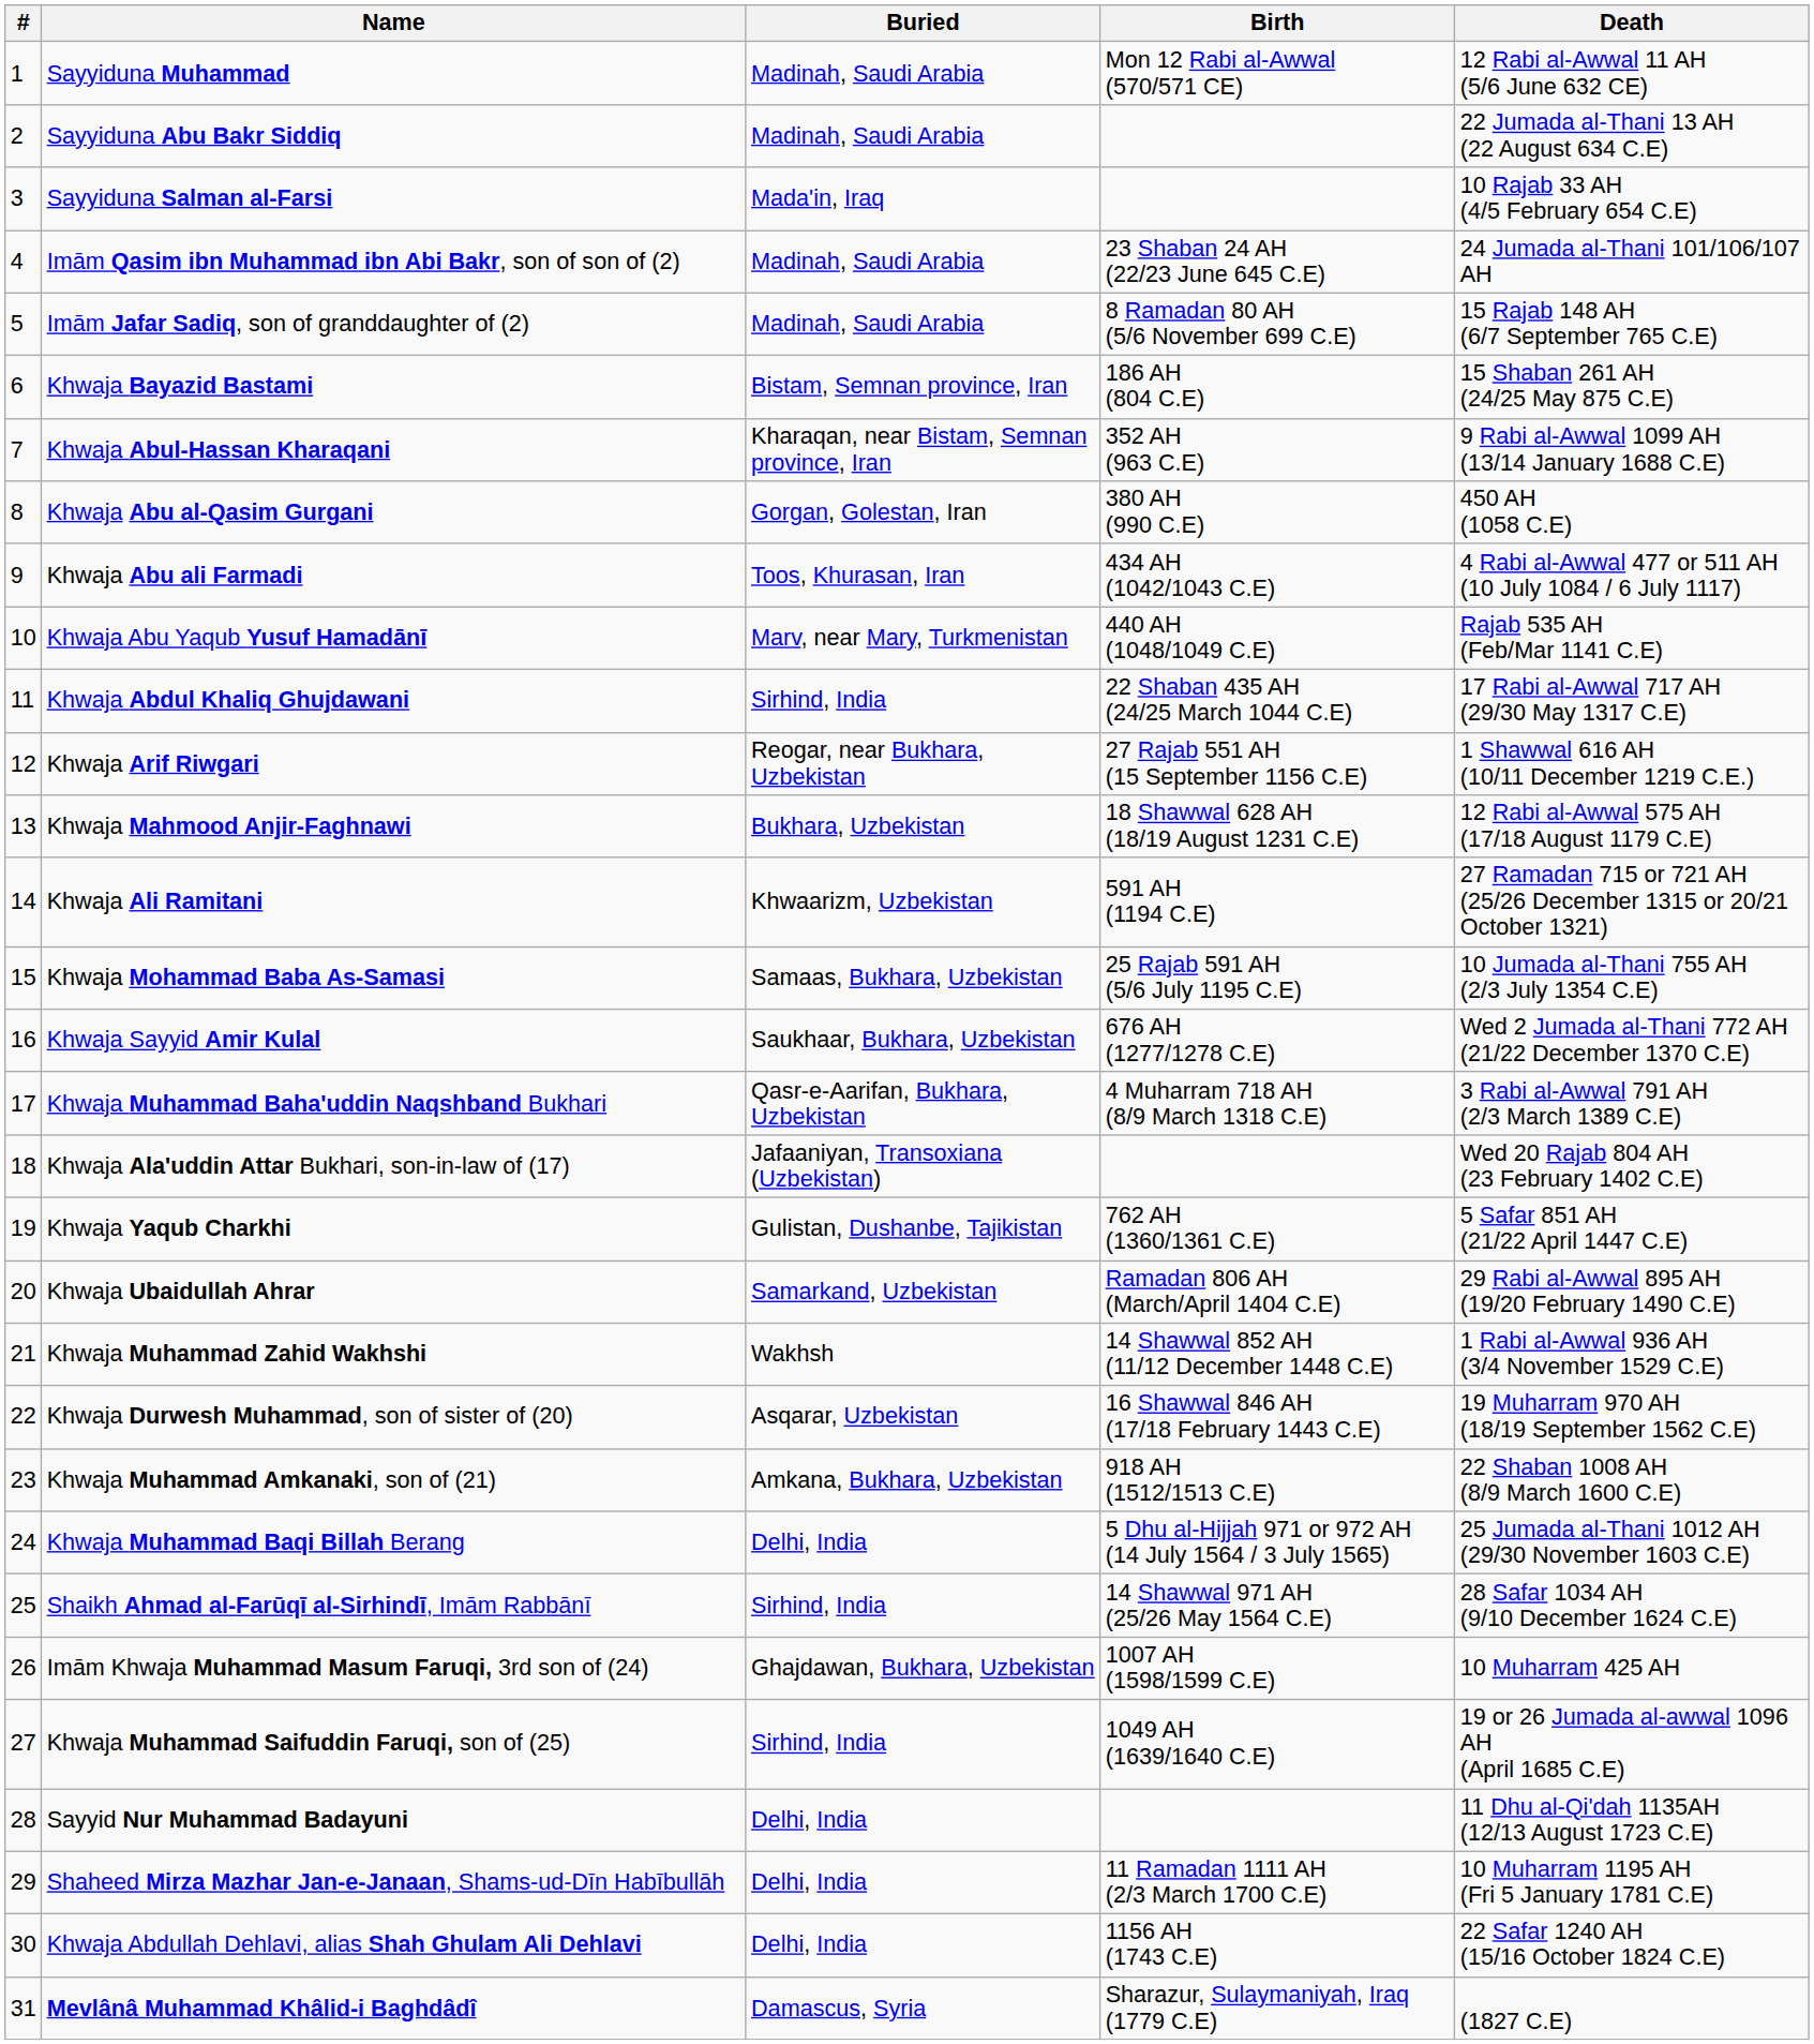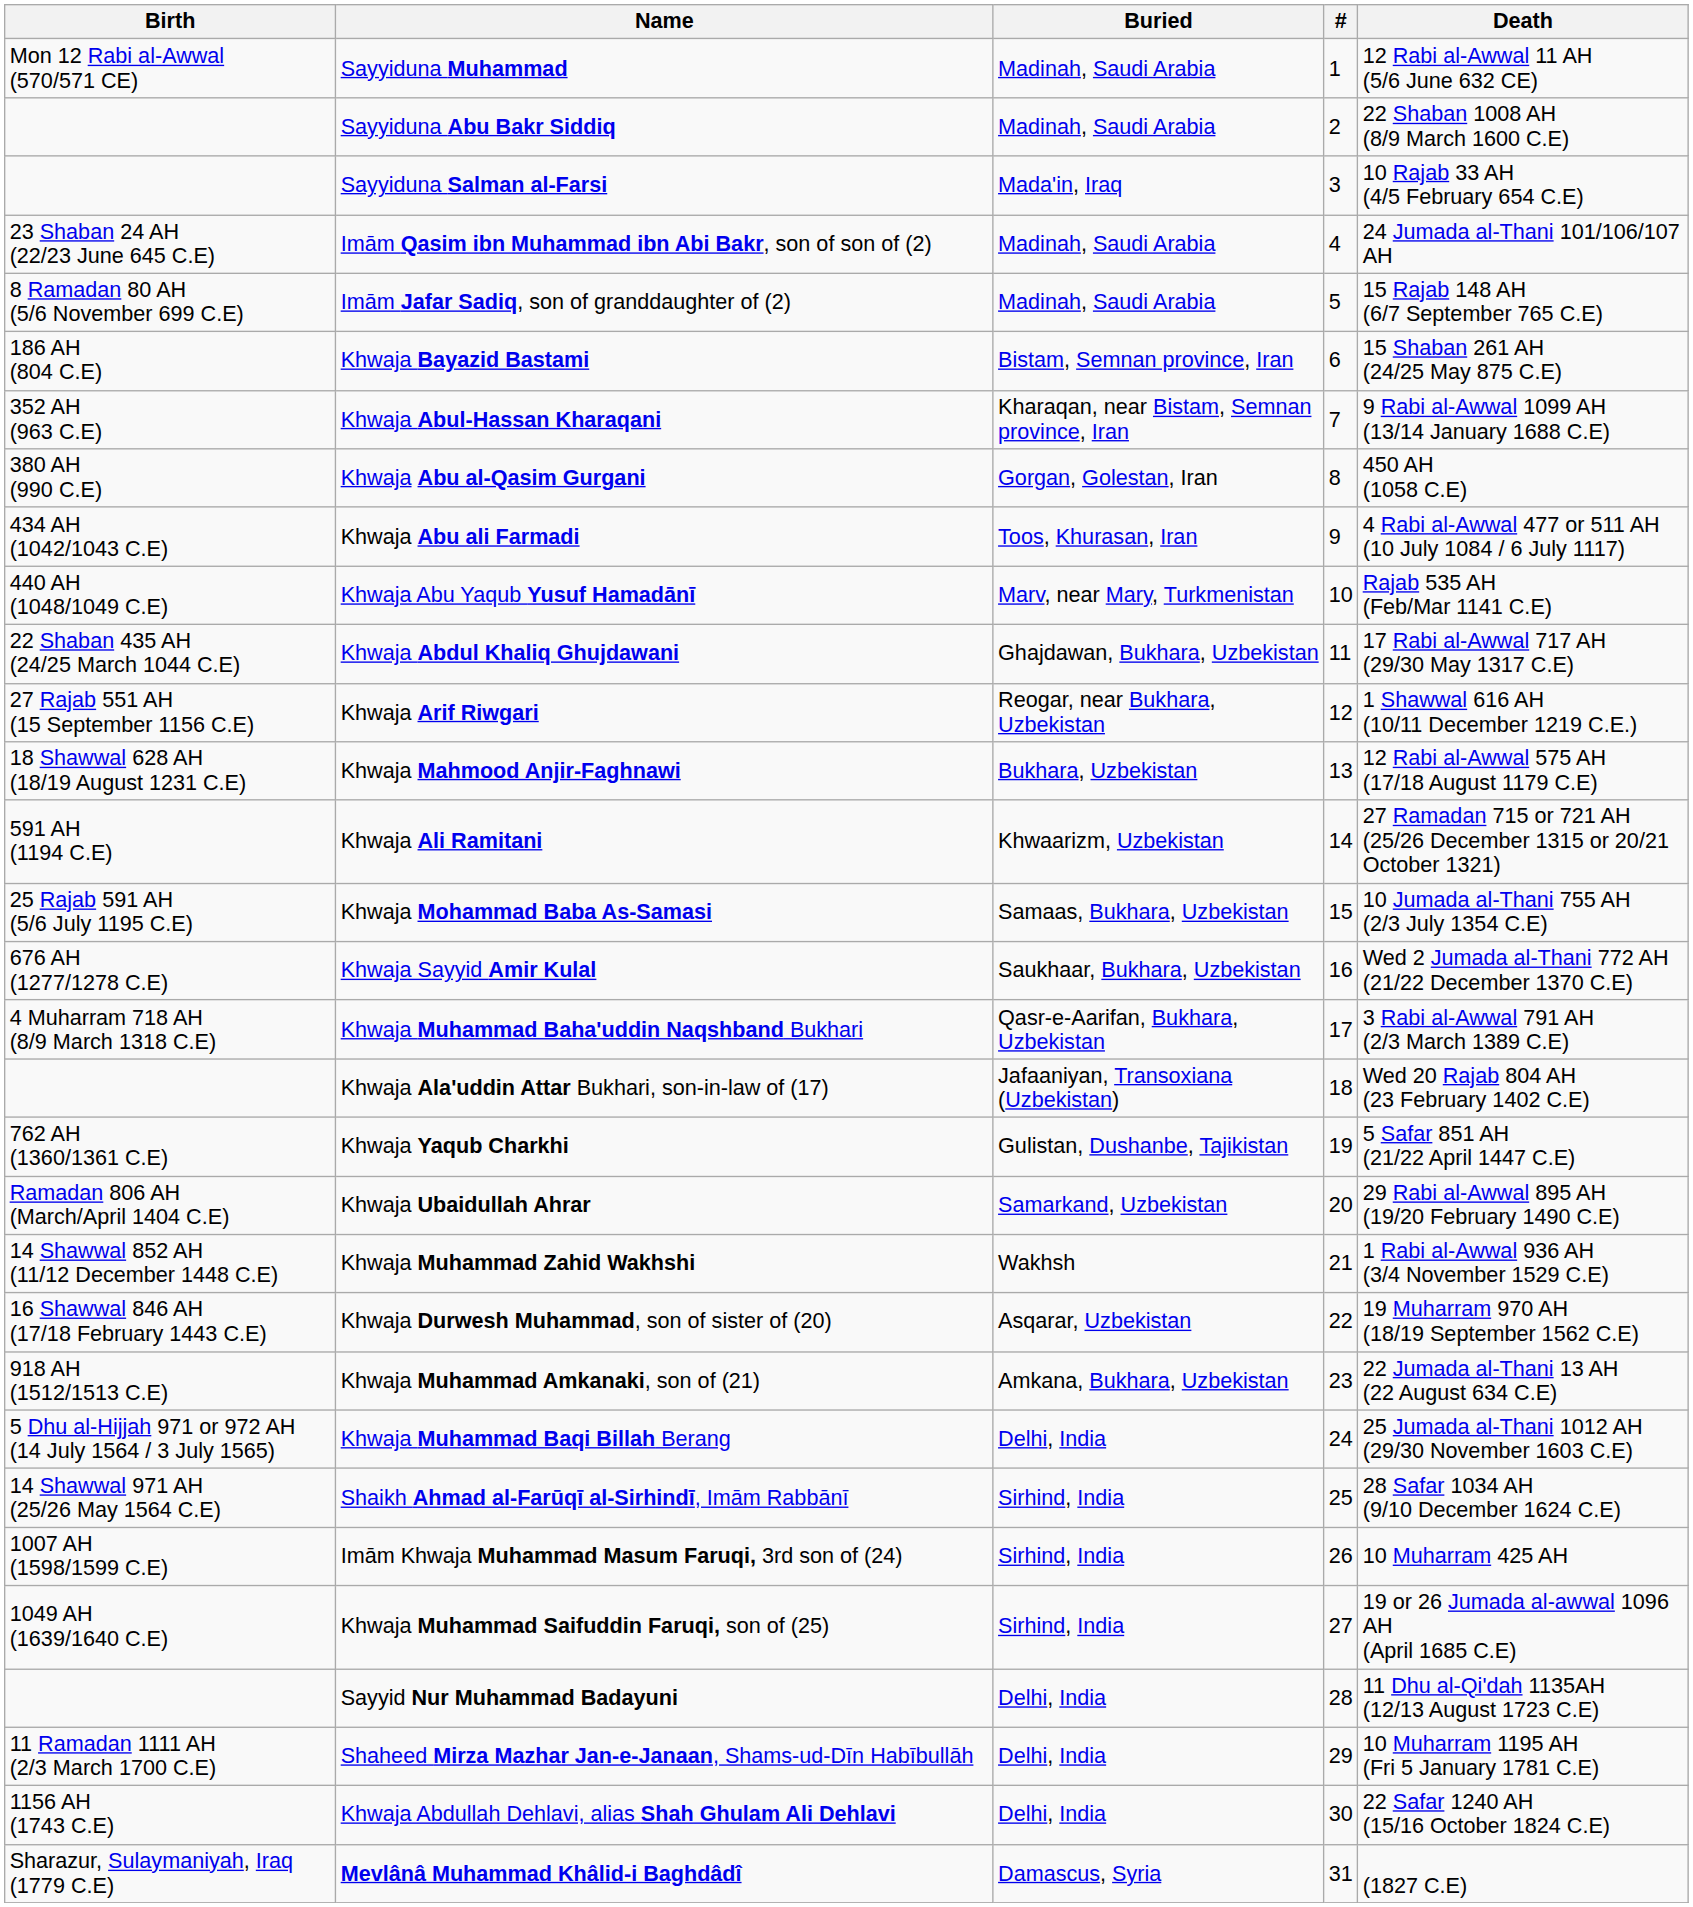columns swapped: # <-> Birth
Sayyiduna Abu Bakr Siddiq | Death: 22 Jumada al-Thani 13 AH (22 August 634 C.E) -> 22 Shaban 1008 AH (8/9 March 1600 C.E)
Khwaja Abdul Khaliq Ghujdawani | Buried: Sirhind, India -> Ghajdawan, Bukhara, Uzbekistan
Khwaja Muhammad Amkanaki, son of (21) | Death: 22 Shaban 1008 AH (8/9 March 1600 C.E) -> 22 Jumada al-Thani 13 AH (22 August 634 C.E)
Imām Khwaja Muhammad Masum Faruqi, 3rd son of (24) | Buried: Ghajdawan, Bukhara, Uzbekistan -> Sirhind, India
